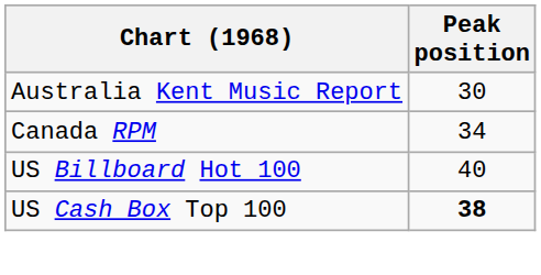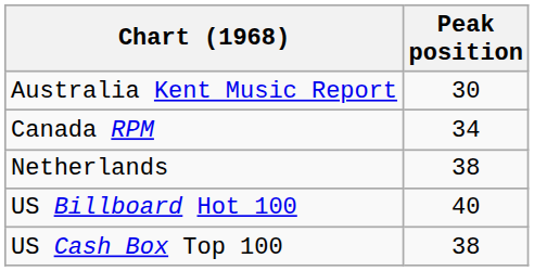+ row: Netherlands | 38
US Cash Box Top 100 | Peak position: bold -> normal
